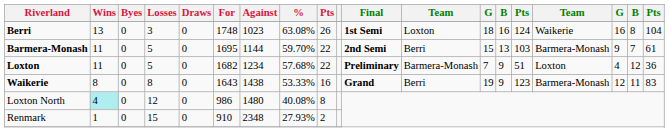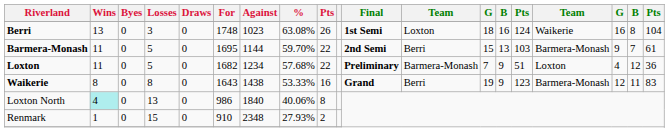Loxton North | Losses: 12 -> 13
Loxton North | Against: 1480 -> 1840
Loxton North | %: 40.08% -> 40.06%
